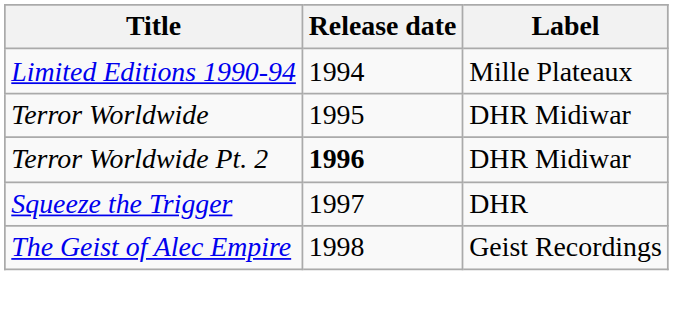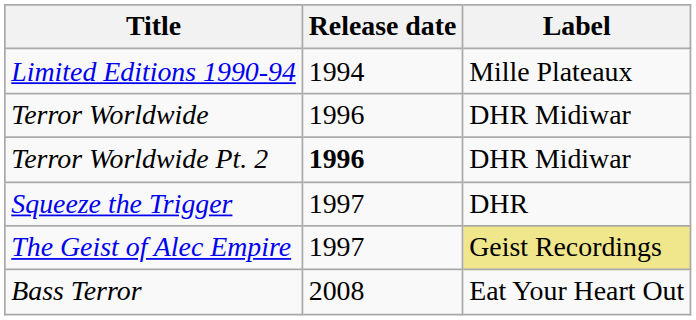Terror Worldwide | Release date: 1995 -> 1996
The Geist of Alec Empire | Release date: 1998 -> 1997
The Geist of Alec Empire | Label: no background -> khaki background
+ row: Bass Terror | 2008 | Eat Your Heart Out
